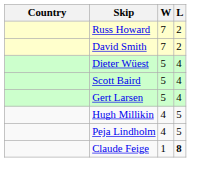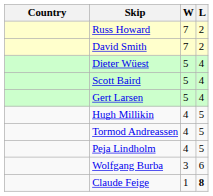+ row: Tormod Andreassen | 4 | 5
+ row: Wolfgang Burba | 3 | 6
